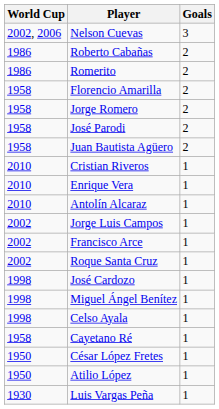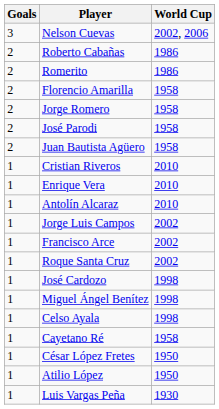columns swapped: World Cup <-> Goals
